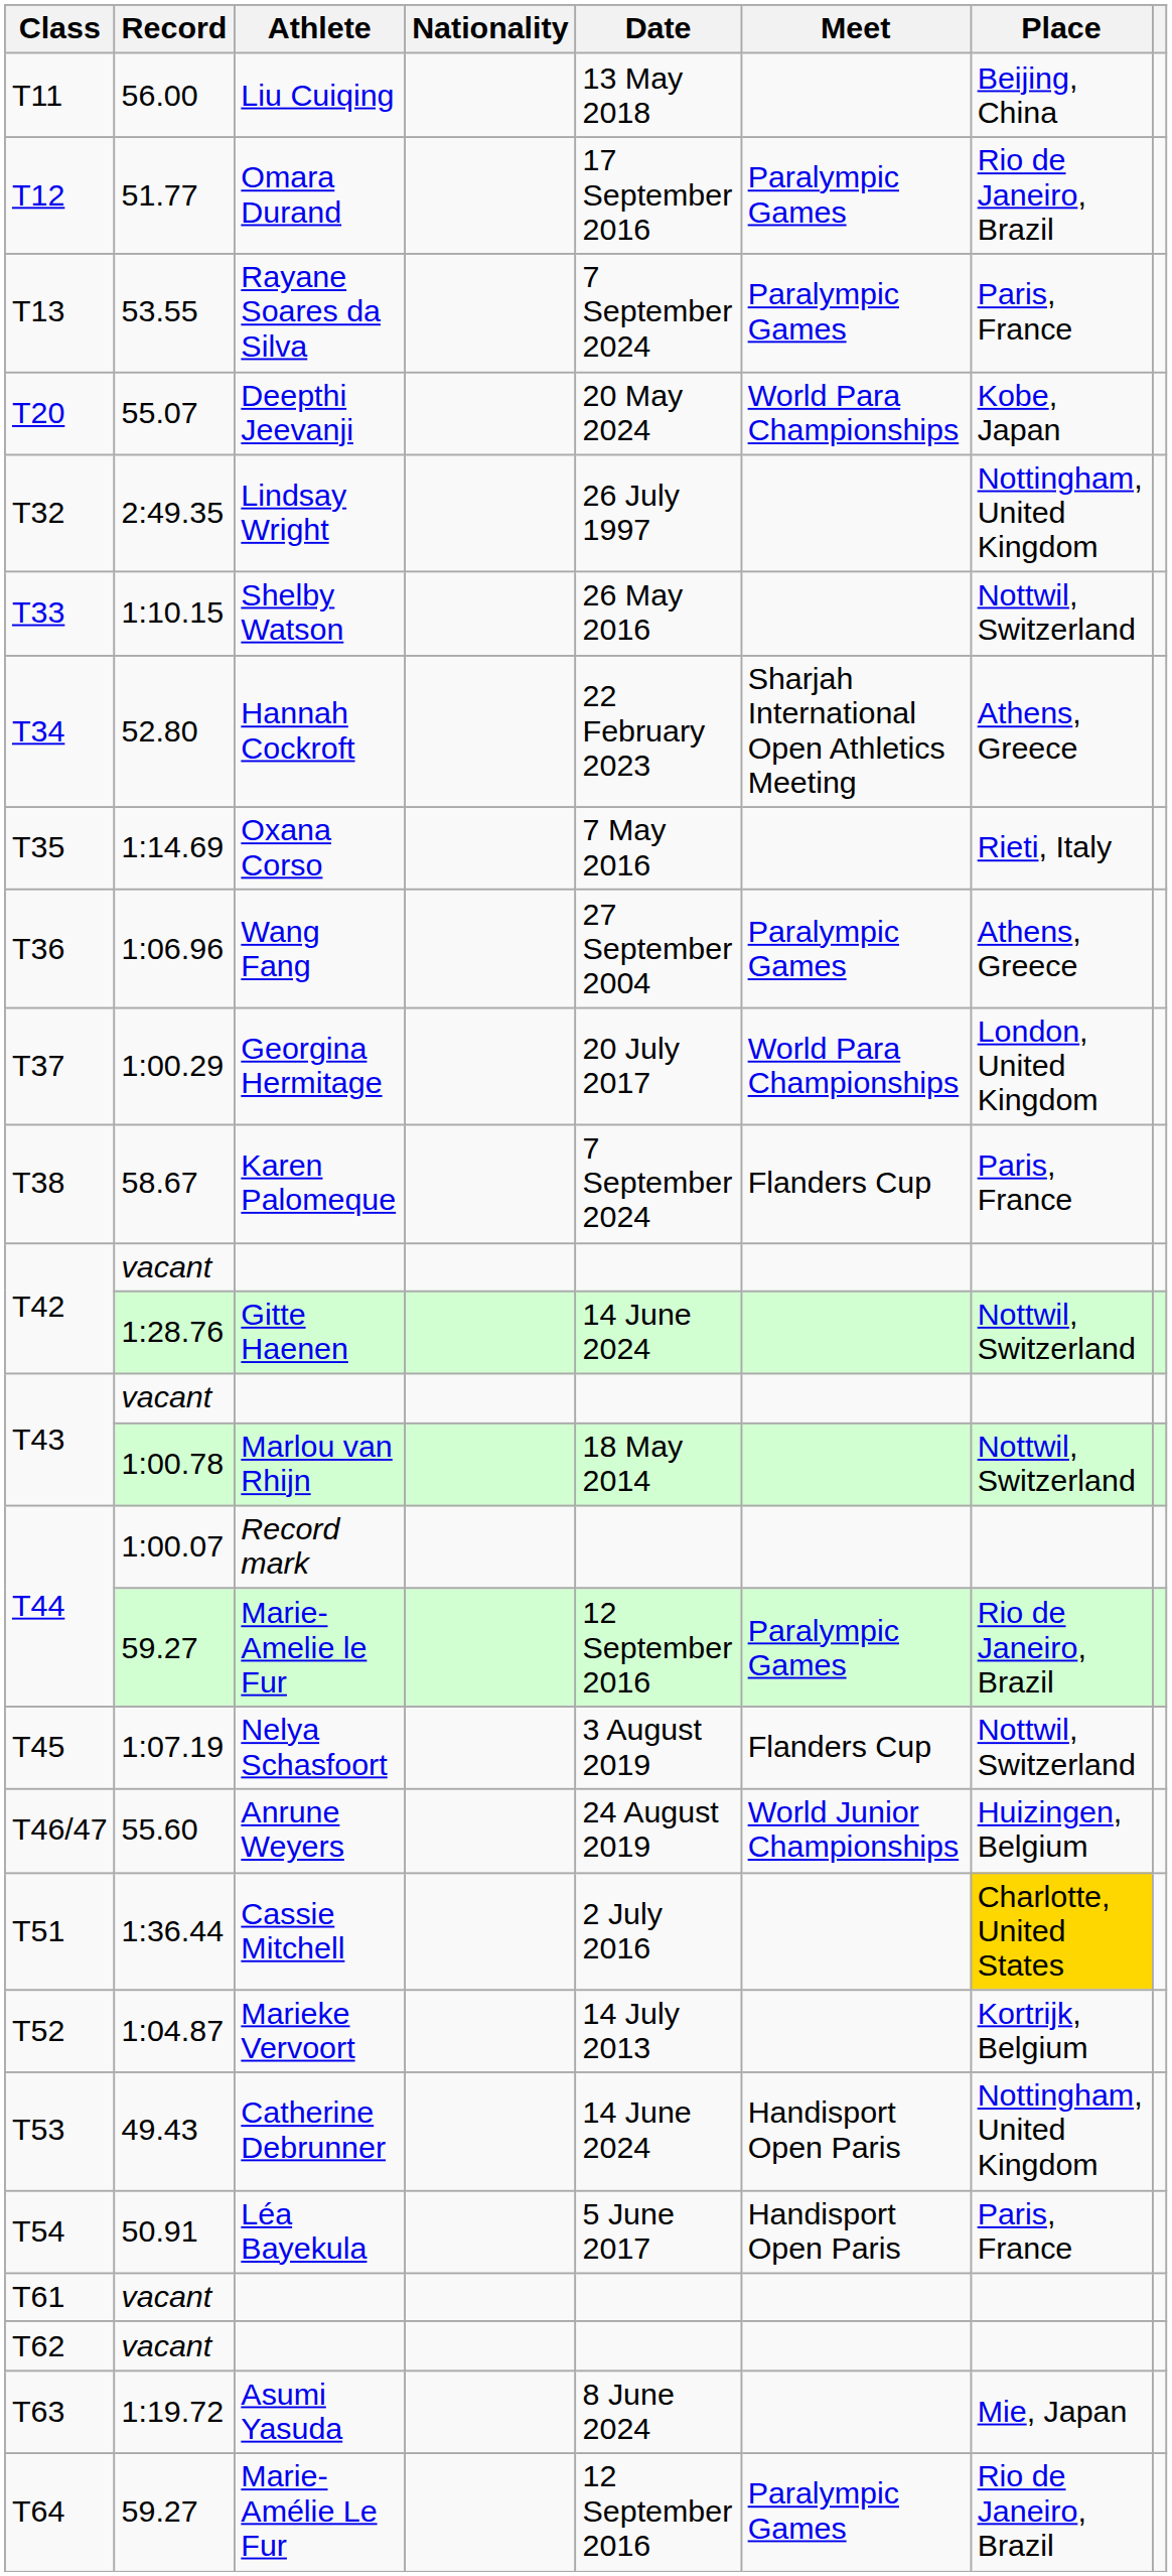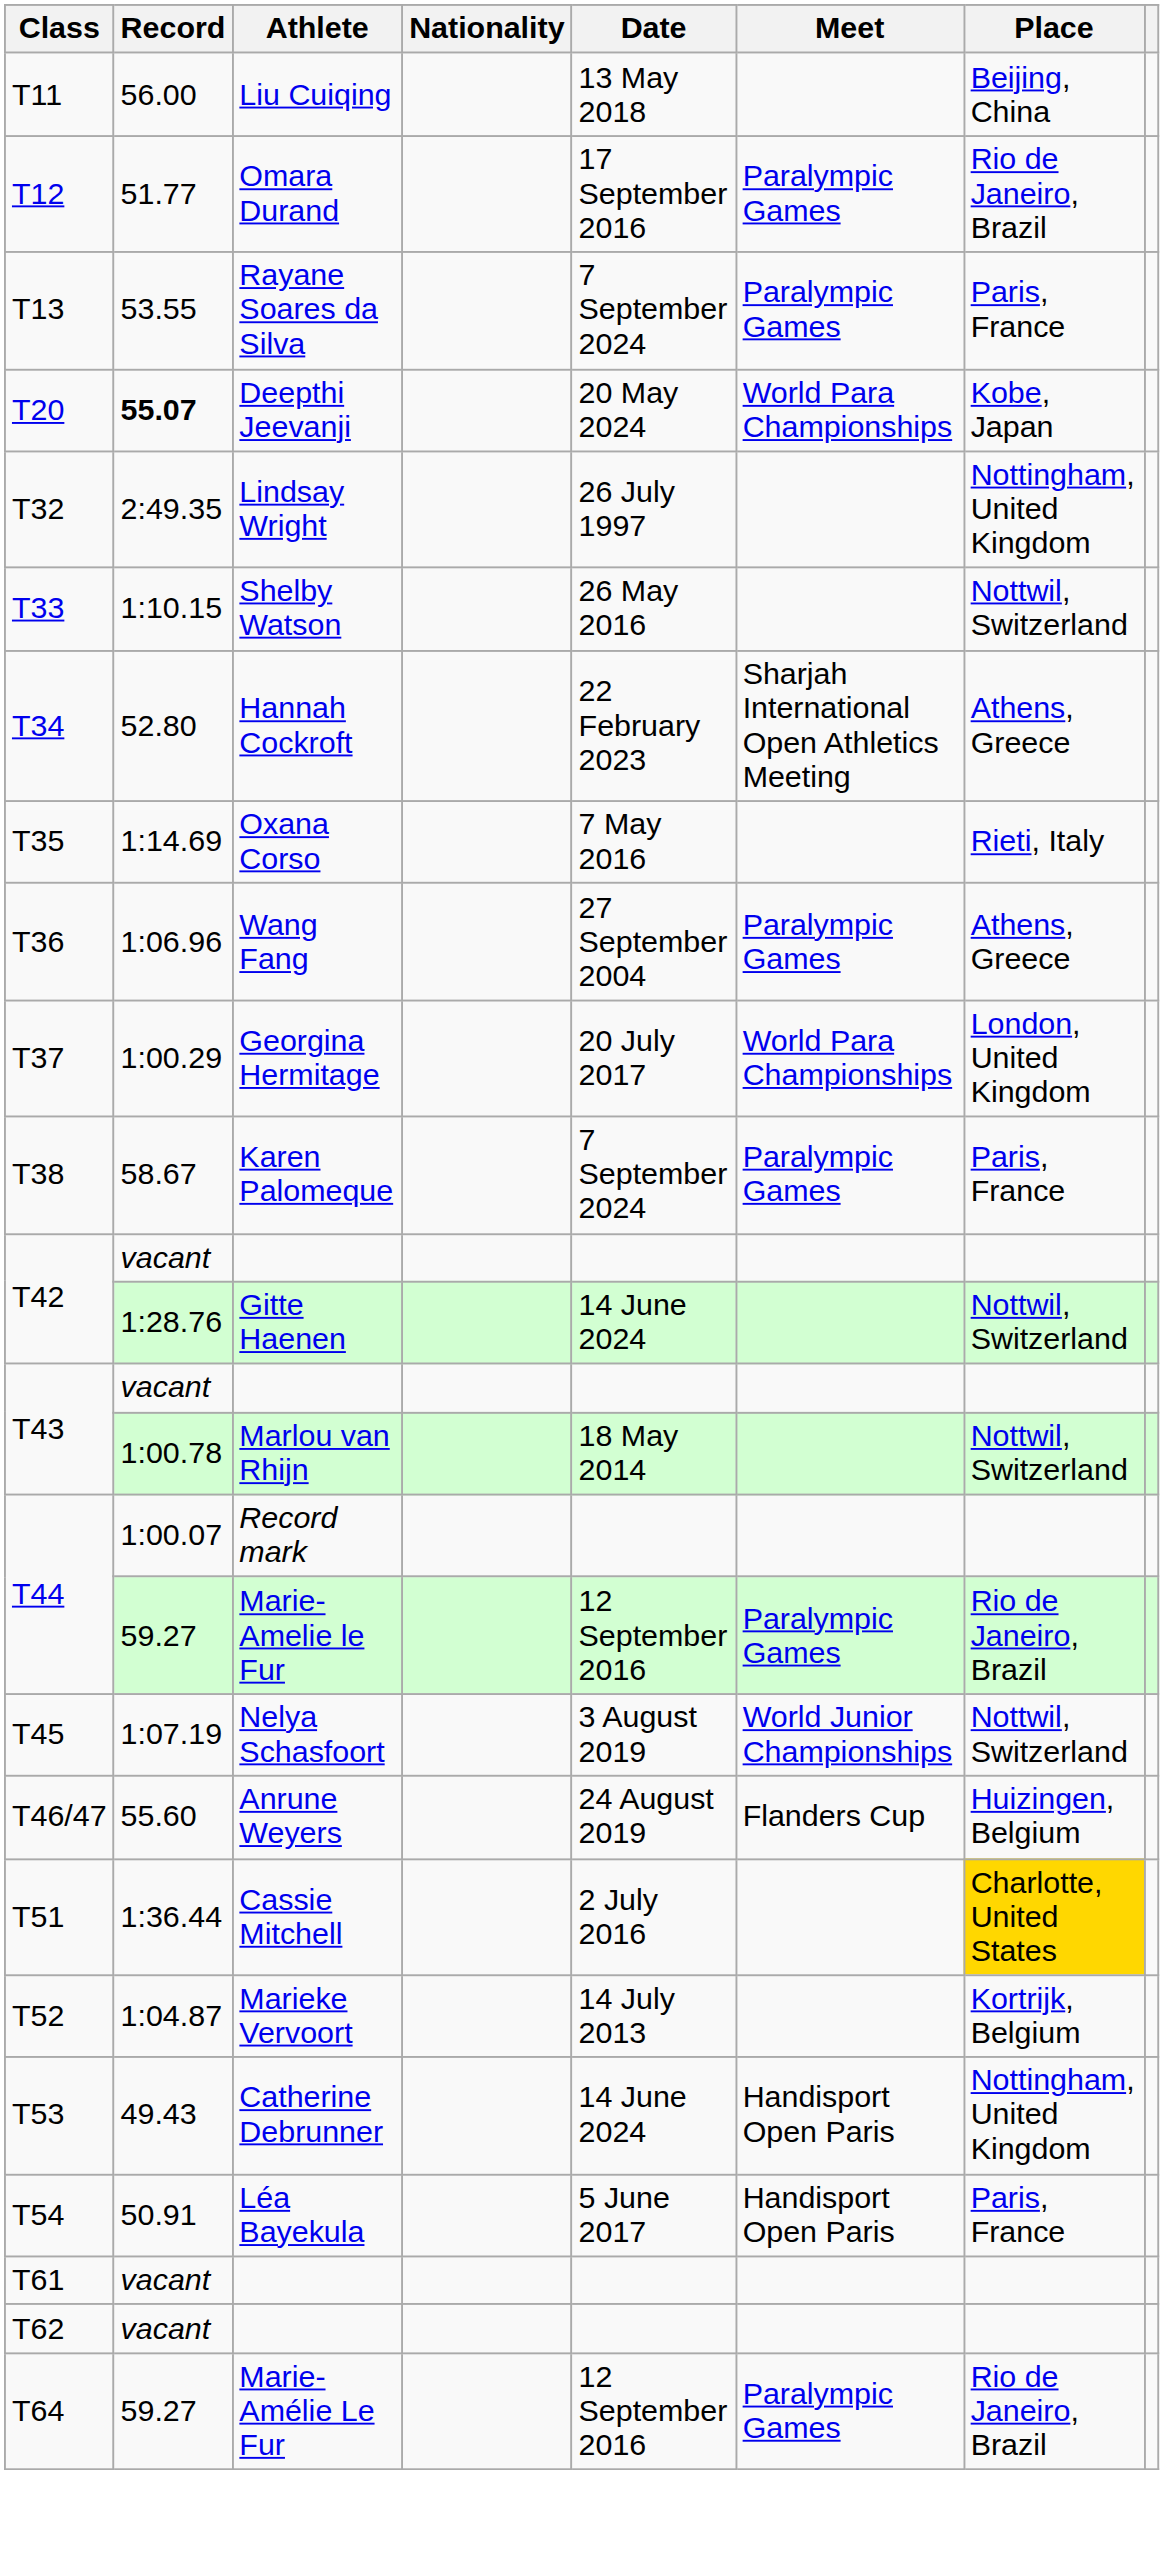T20 | Record: normal -> bold
T38 | Meet: Flanders Cup -> Paralympic Games
T45 | Meet: Flanders Cup -> World Junior Championships
T46/47 | Meet: World Junior Championships -> Flanders Cup
- row: T63 | 1:19.72 | Asumi Yasuda | 8 June 2024 | Mie, Japan
